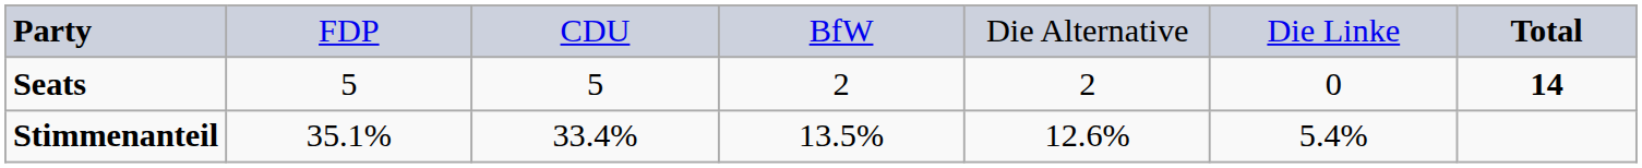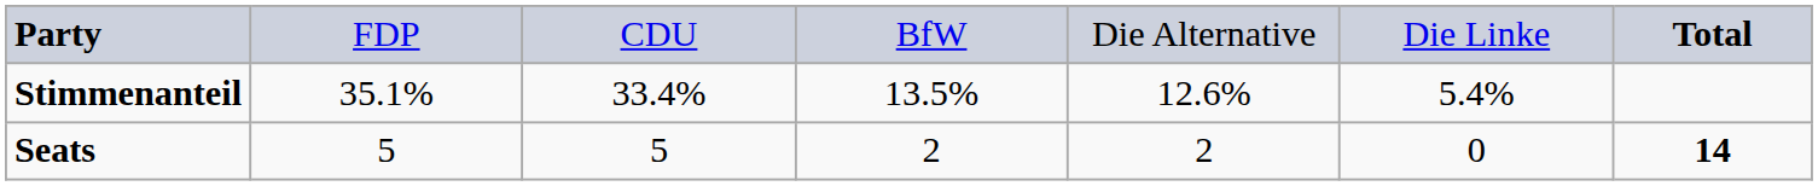rows swapped: Seats <-> Stimmenanteil
